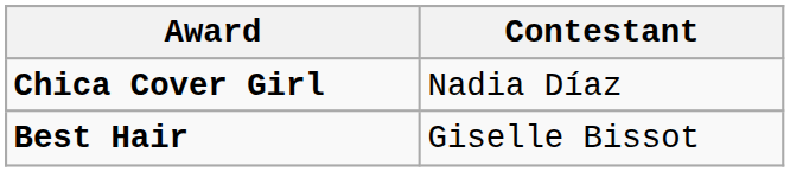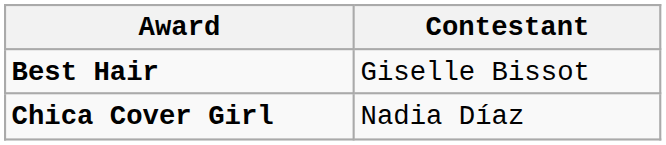rows swapped: Chica Cover Girl <-> Best Hair
